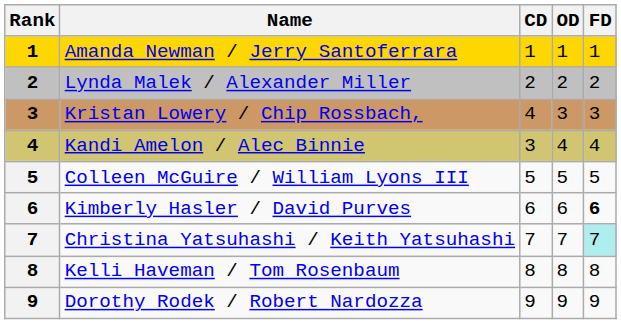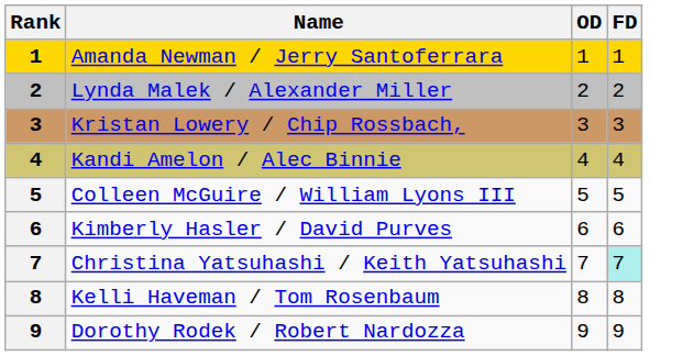- column: CD | 1 | 2 | 4 | 3 | 5 | 6 | 7 | 8 | 9
Kimberly Hasler / David Purves | FD: bold -> normal
